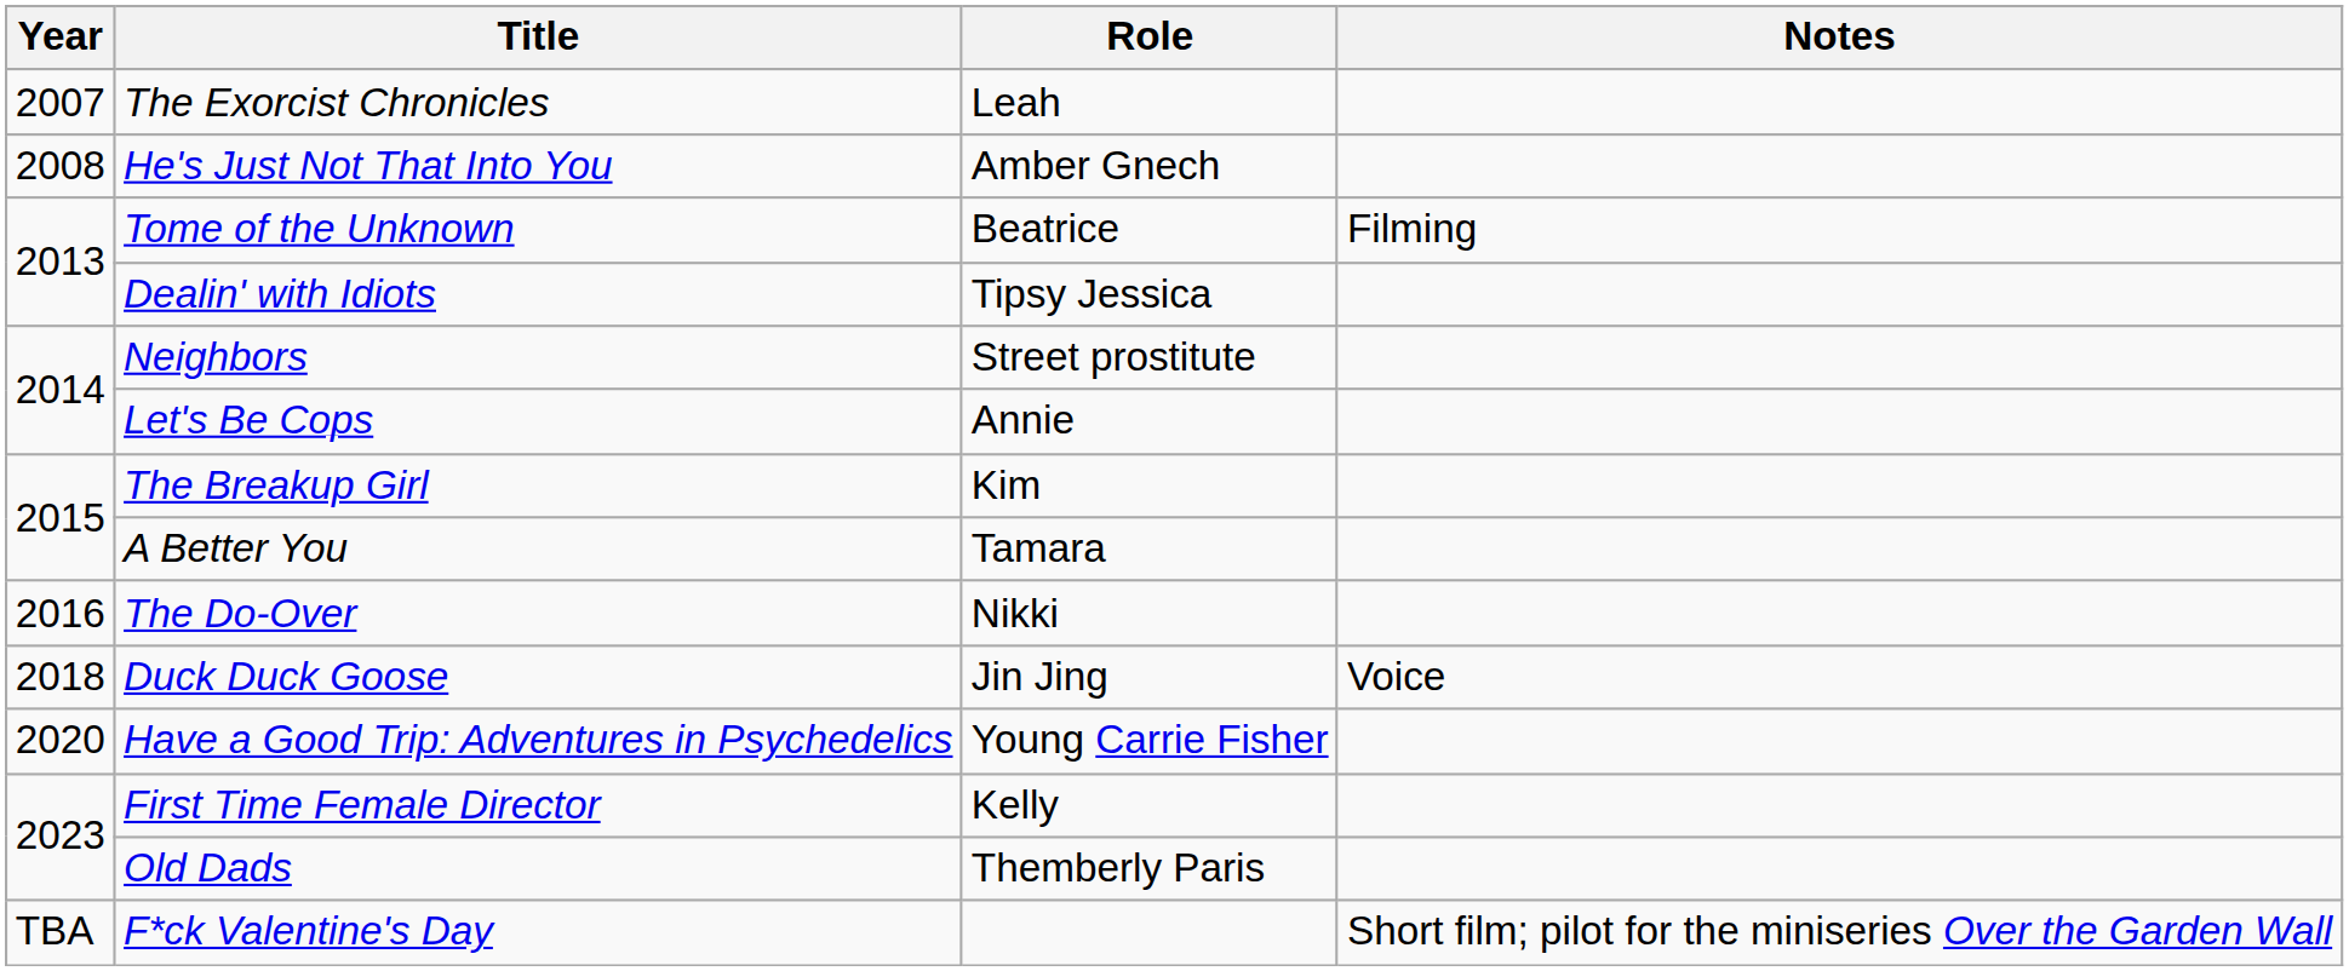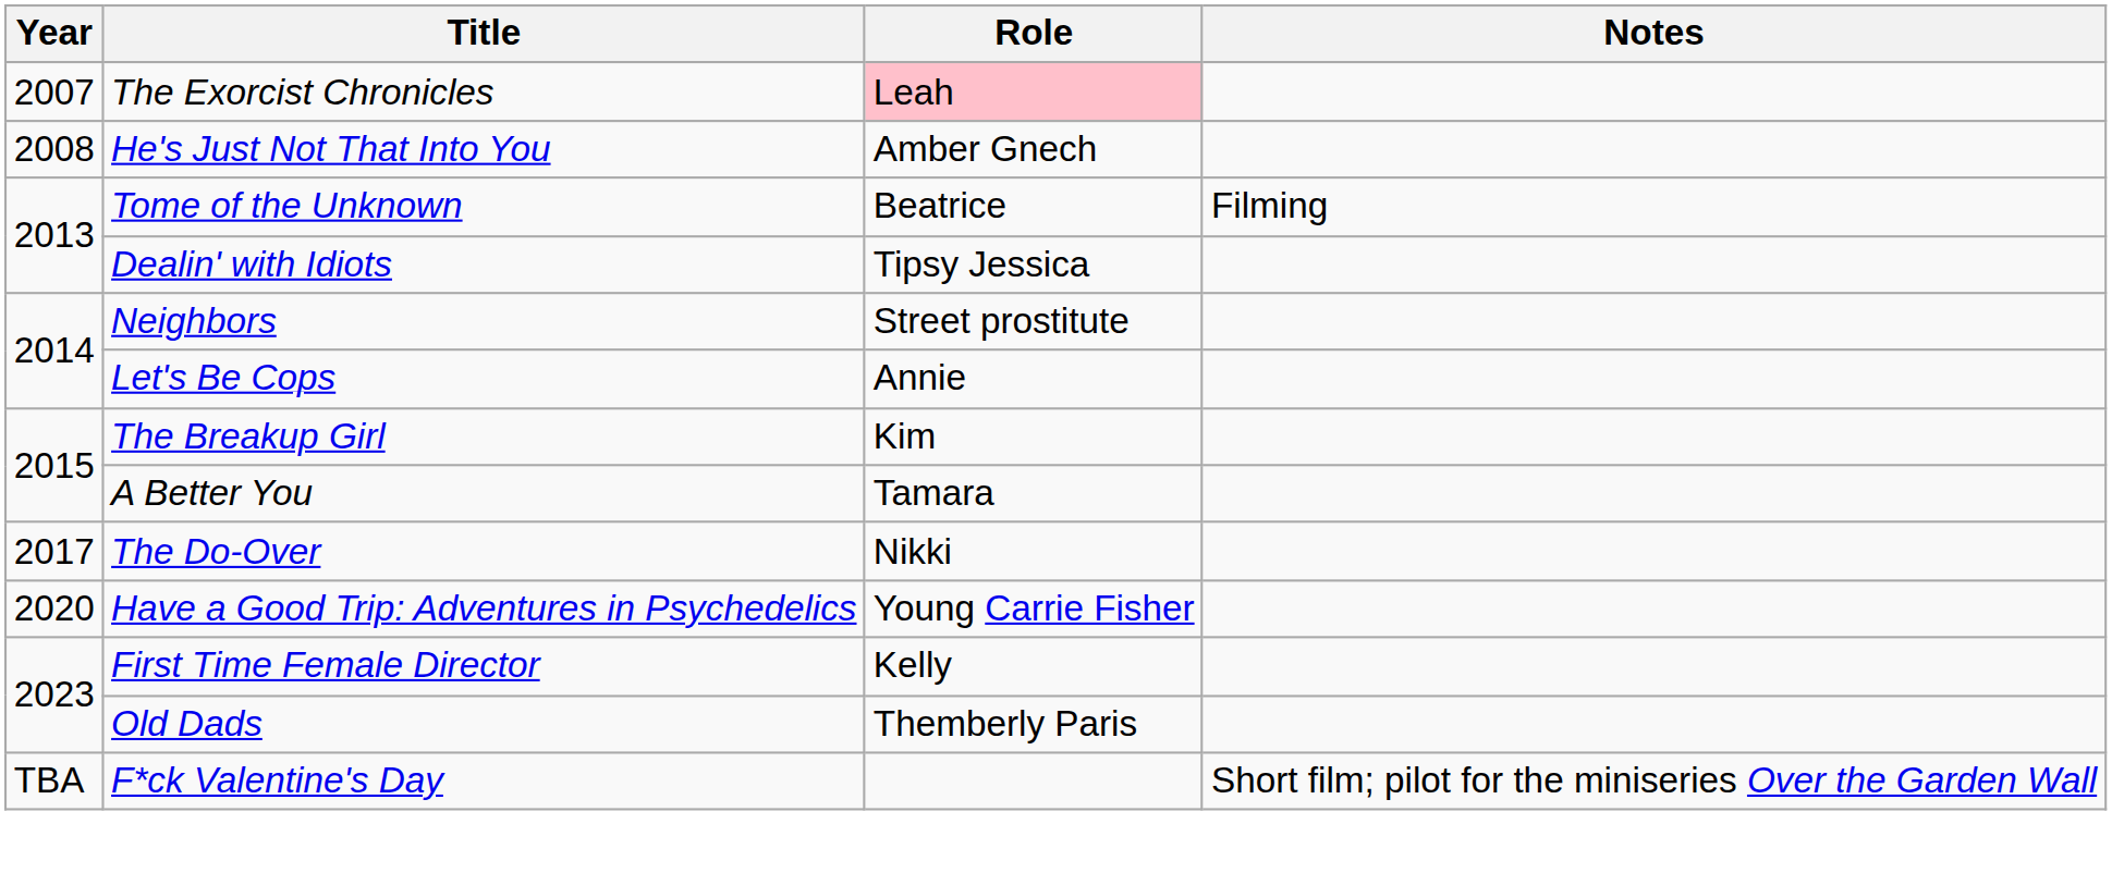The Exorcist Chronicles | Role: no background -> pink background
The Do-Over | Year: 2016 -> 2017
- row: 2018 | Duck Duck Goose | Jin Jing | Voice
